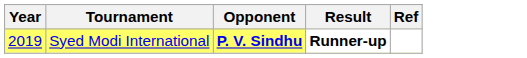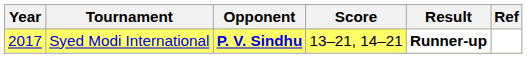+ column: Score | 13–21, 14–21
Syed Modi International | Year: 2019 -> 2017
